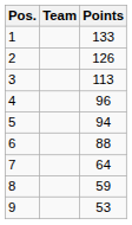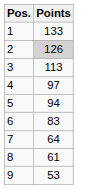- column: Team
2 | Points: no background -> lightgrey background
4 | Points: 96 -> 97
6 | Points: 88 -> 83
8 | Points: 59 -> 61
